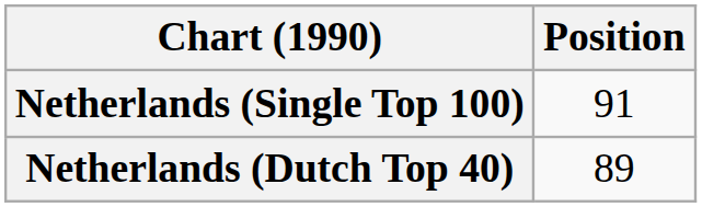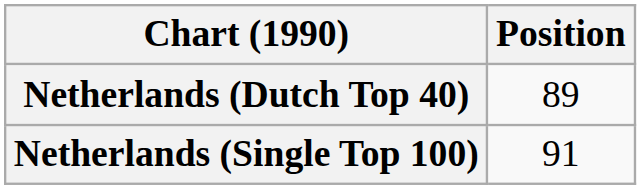rows swapped: Netherlands (Dutch Top 40) <-> Netherlands (Single Top 100)
